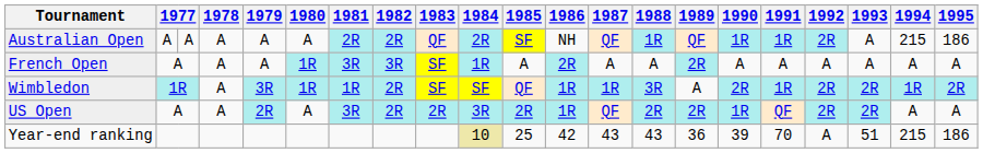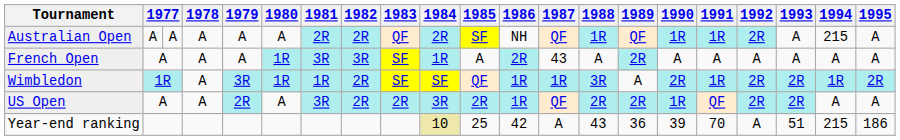Australian Open | 1995: 186 -> A
French Open | 1987: A -> 43
Year-end ranking | 1987: 43 -> A
